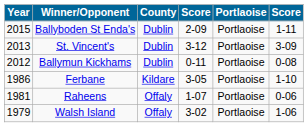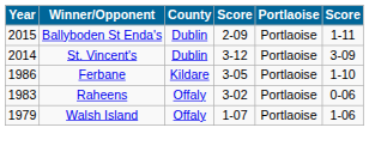St. Vincent's | Year: 2013 -> 2014
- row: 2012 | Ballymun Kickhams | Dublin | 0-11 | Portlaoise | 0-08
Raheens | Year: 1981 -> 1983
Raheens | column 4: 1-07 -> 3-02
Walsh Island | column 4: 3-02 -> 1-07
